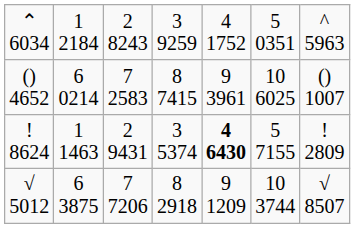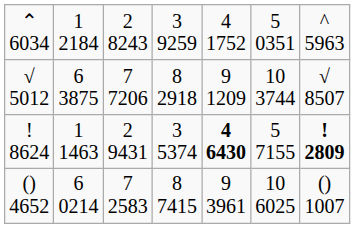rows swapped: () 4652 <-> √ 5012
! 8624 | column 7: normal -> bold
